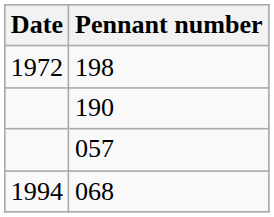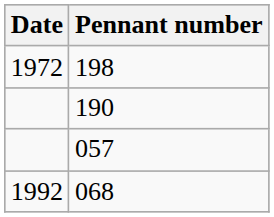068 | Date: 1994 -> 1992
